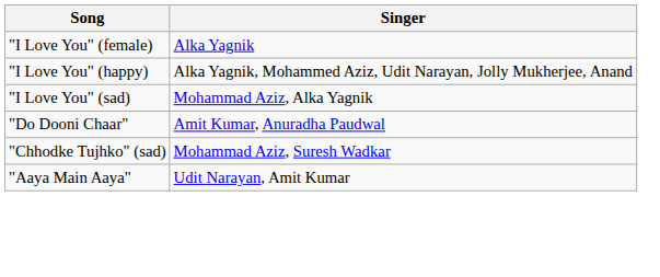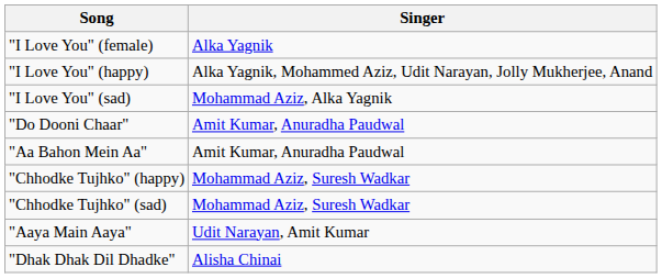+ row: "Aa Bahon Mein Aa" | Amit Kumar, Anuradha Paudwal
+ row: "Chhodke Tujhko" (happy) | Mohammad Aziz, Suresh Wadkar
+ row: "Dhak Dhak Dil Dhadke" | Alisha Chinai
